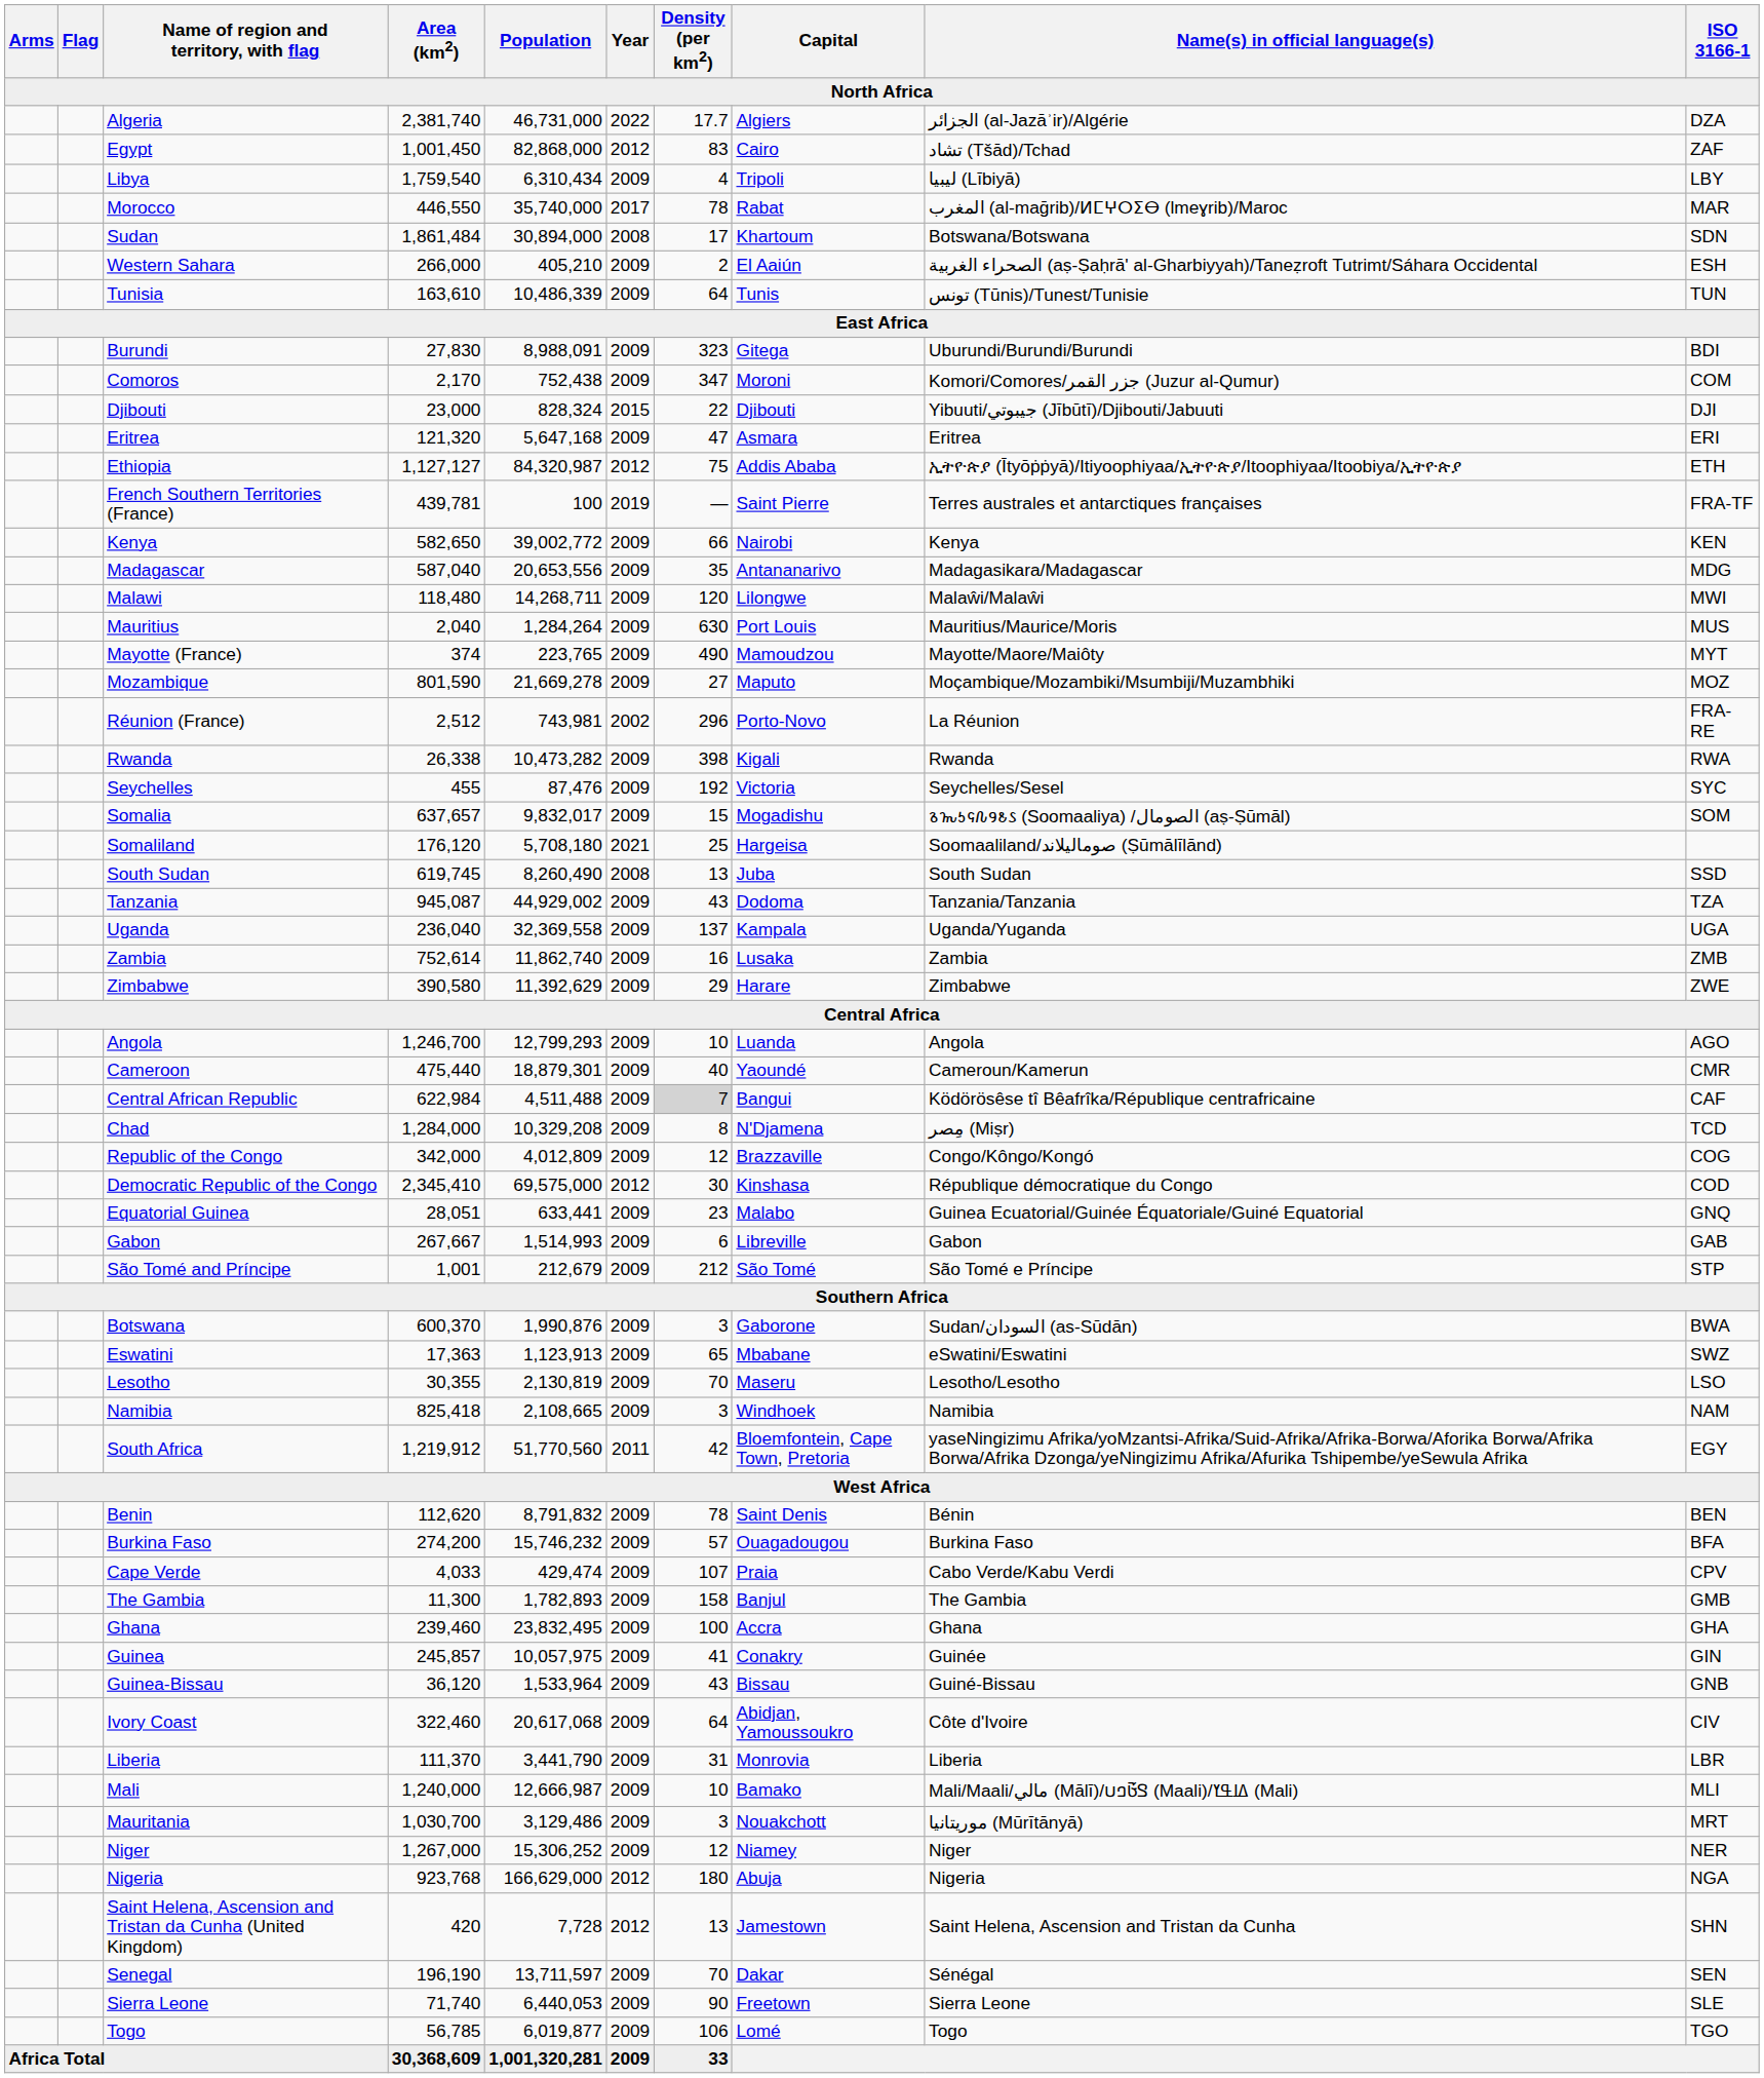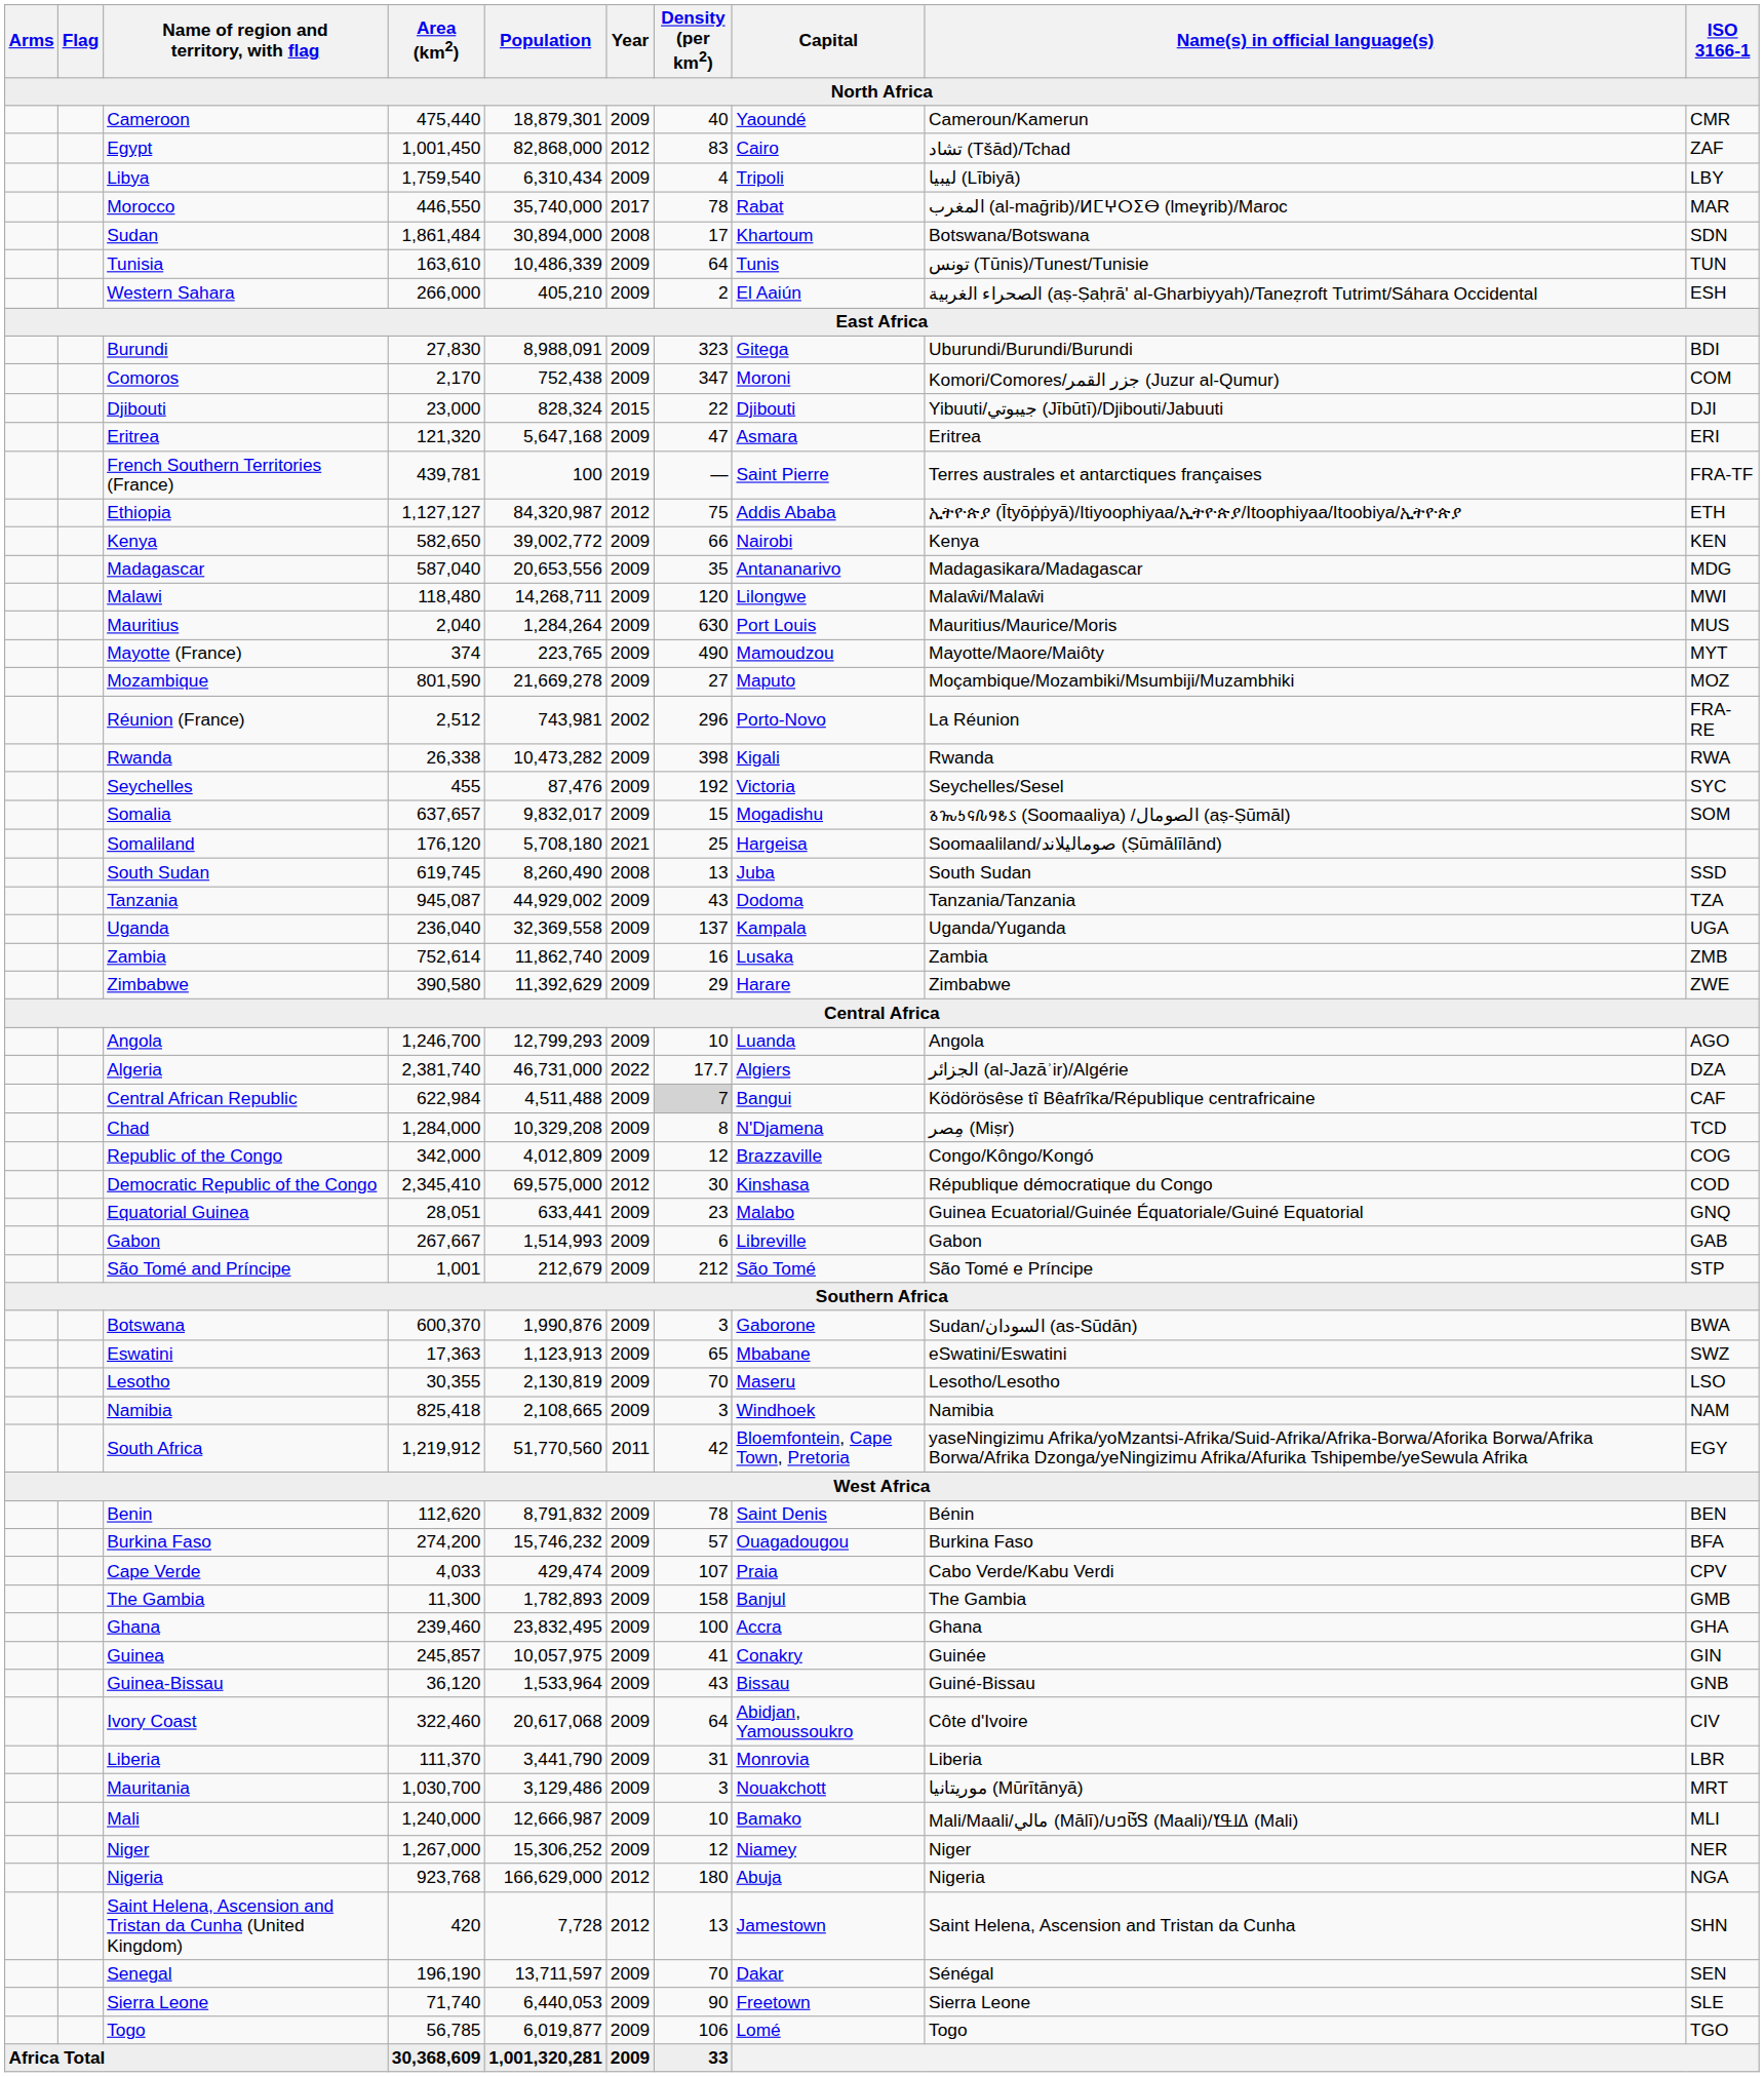rows swapped: Algeria <-> Cameroon
rows swapped: Tunisia <-> Western Sahara
rows swapped: Ethiopia <-> French Southern Territories (France)
rows swapped: Mali <-> Mauritania
